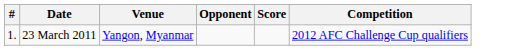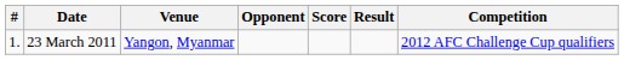+ column: Result
